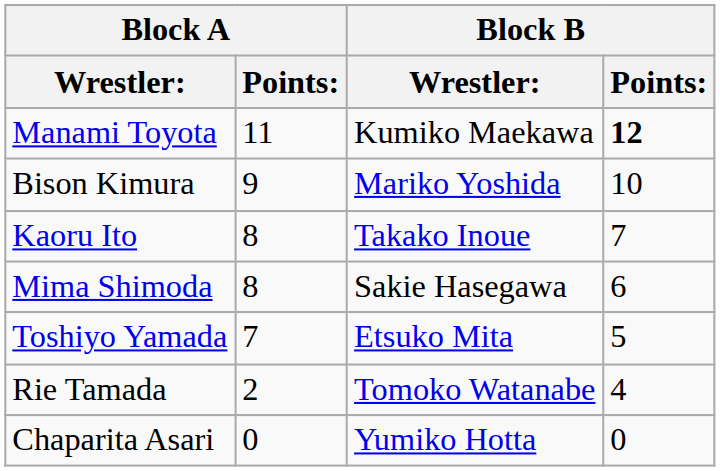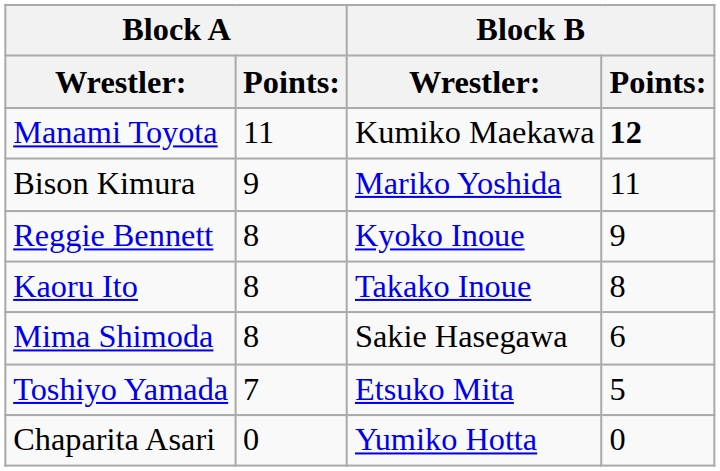Bison Kimura | Block B / Points:: 10 -> 11
+ row: Reggie Bennett | 8 | Kyoko Inoue | 9
Kaoru Ito | Block B / Points:: 7 -> 8
- row: Rie Tamada | 2 | Tomoko Watanabe | 4
